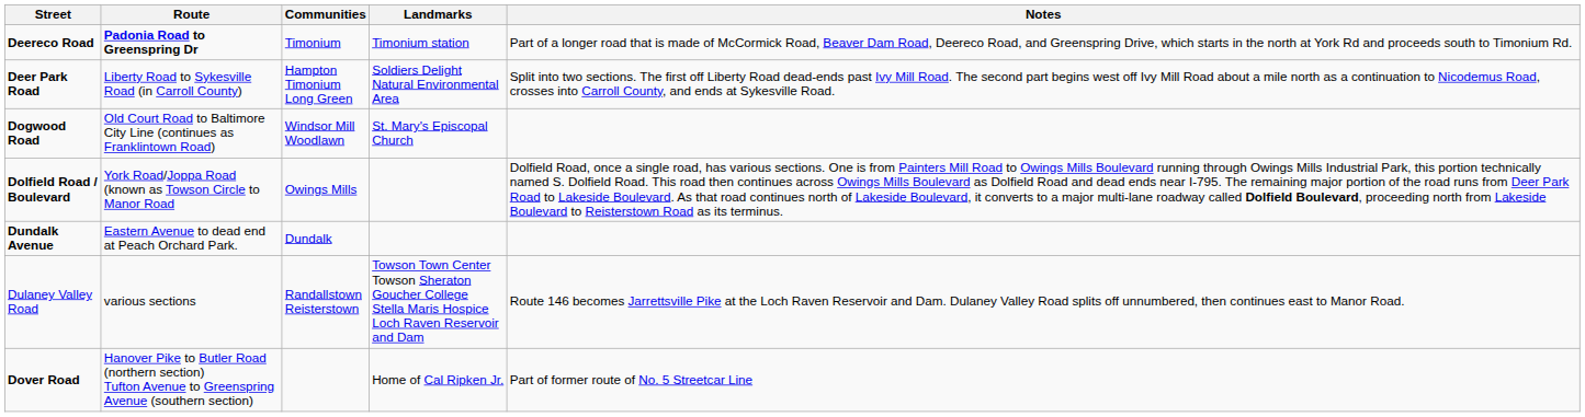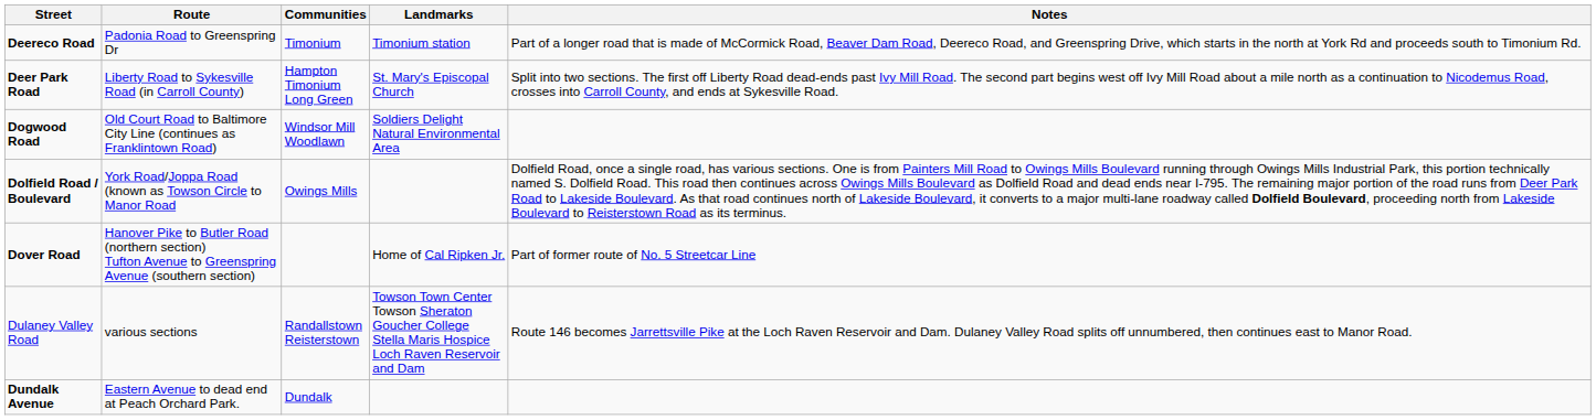Deereco Road | Route: bold -> normal
Deer Park Road | Landmarks: Soldiers Delight Natural Environmental Area -> St. Mary's Episcopal Church
Dogwood Road | Landmarks: St. Mary's Episcopal Church -> Soldiers Delight Natural Environmental Area
rows swapped: Dover Road <-> Dundalk Avenue
